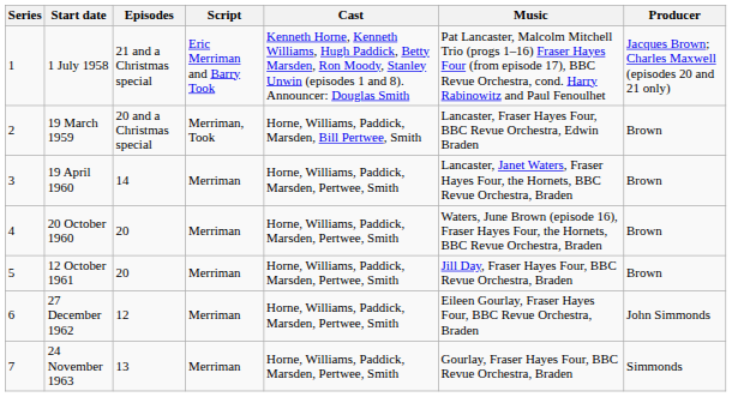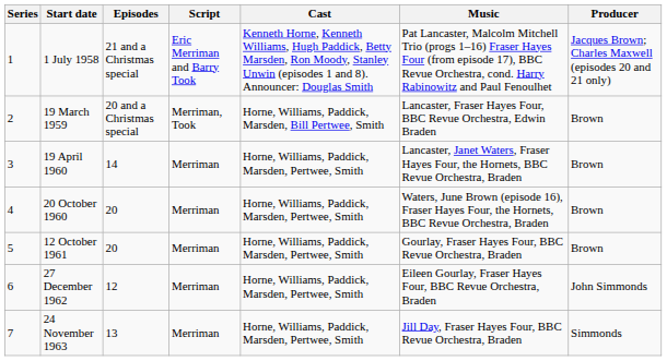12 October 1961 | Music: Jill Day, Fraser Hayes Four, BBC Revue Orchestra, Braden -> Gourlay, Fraser Hayes Four, BBC Revue Orchestra, Braden
24 November 1963 | Music: Gourlay, Fraser Hayes Four, BBC Revue Orchestra, Braden -> Jill Day, Fraser Hayes Four, BBC Revue Orchestra, Braden
